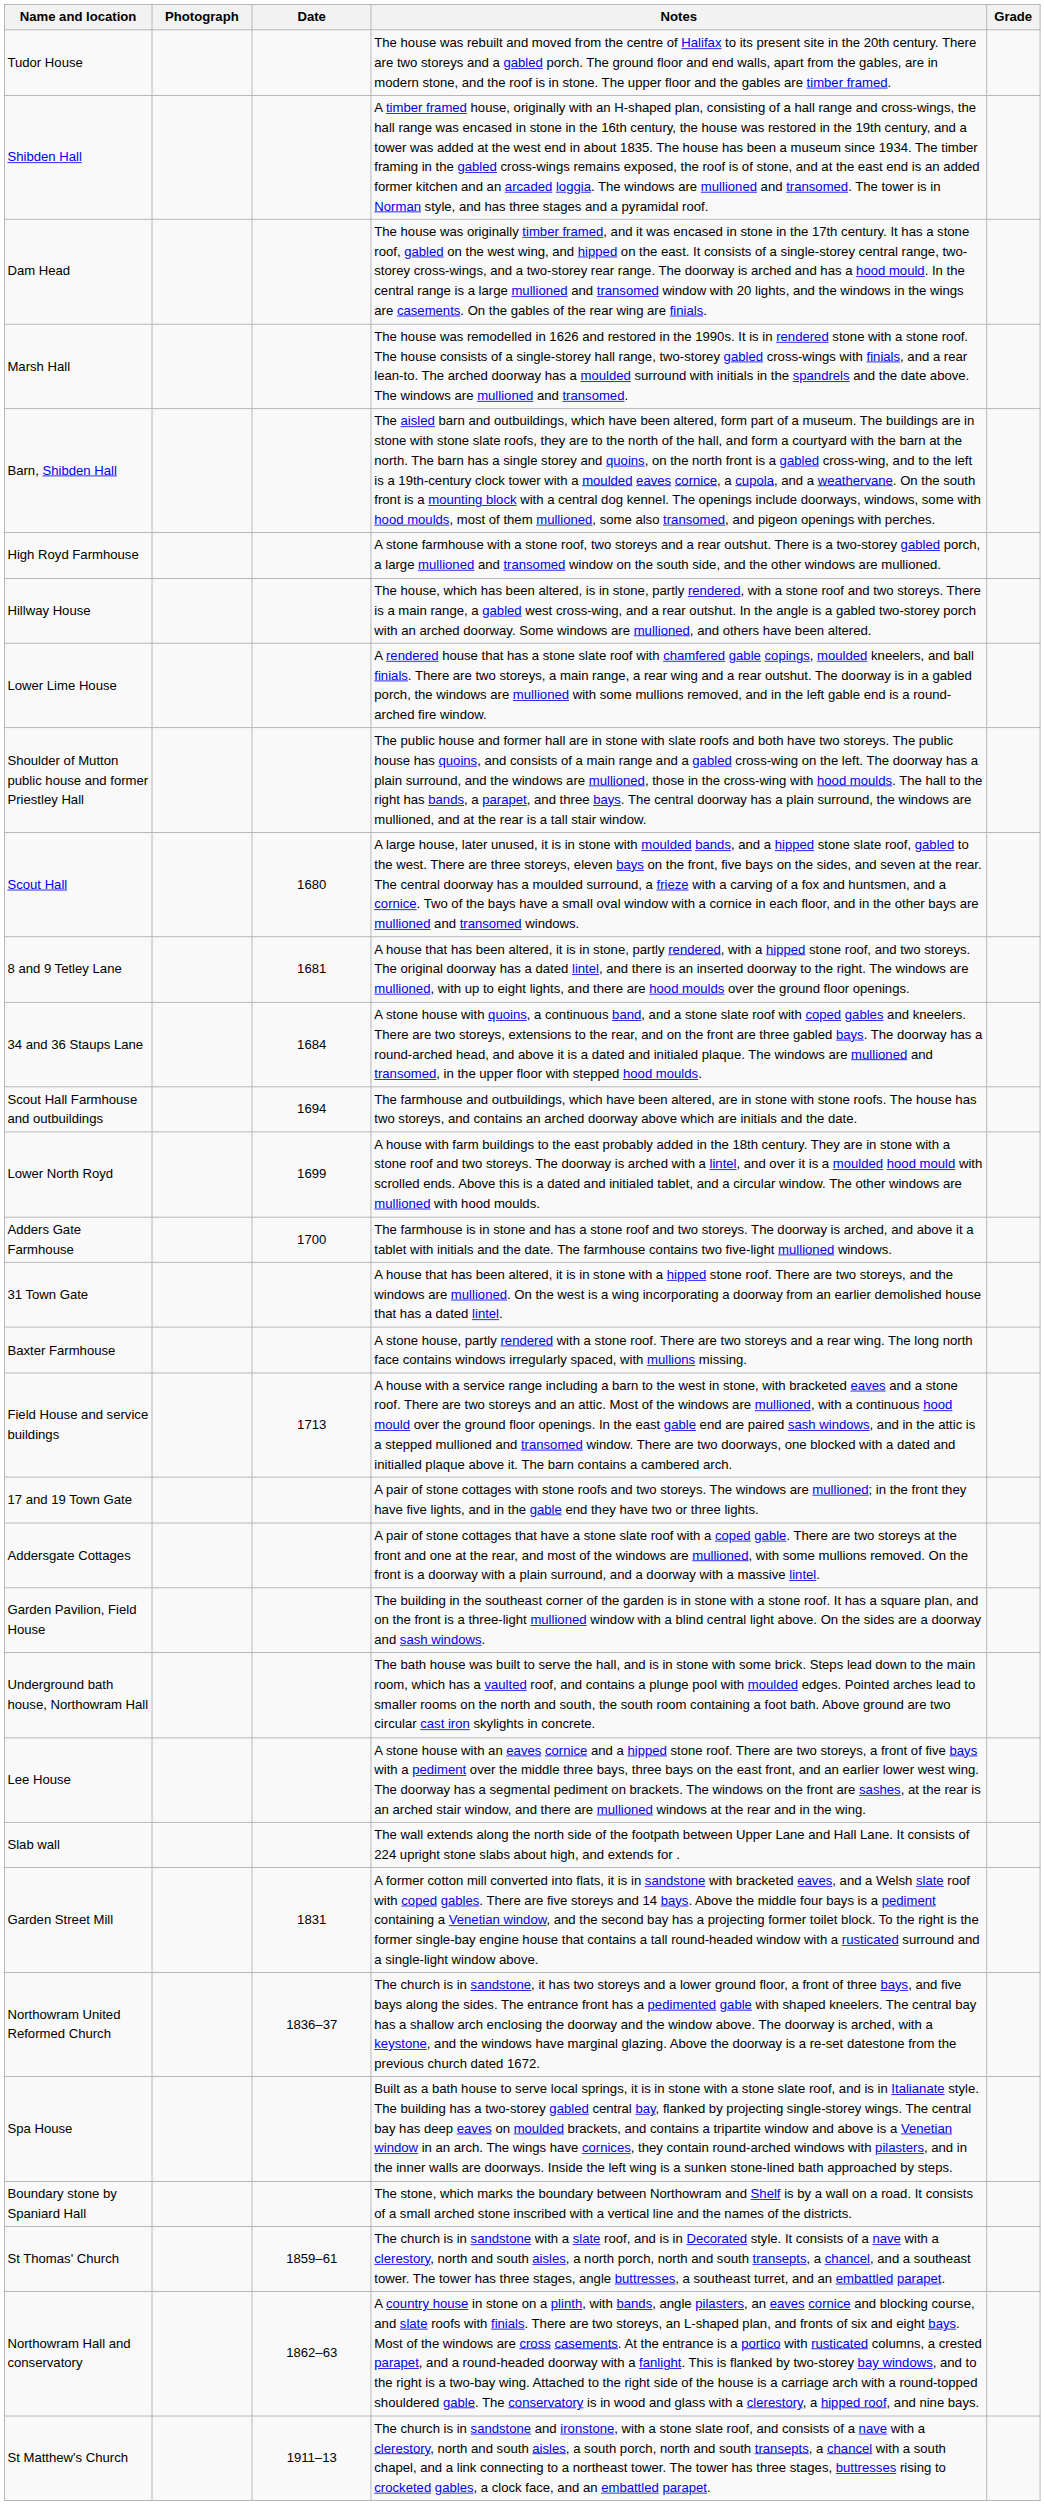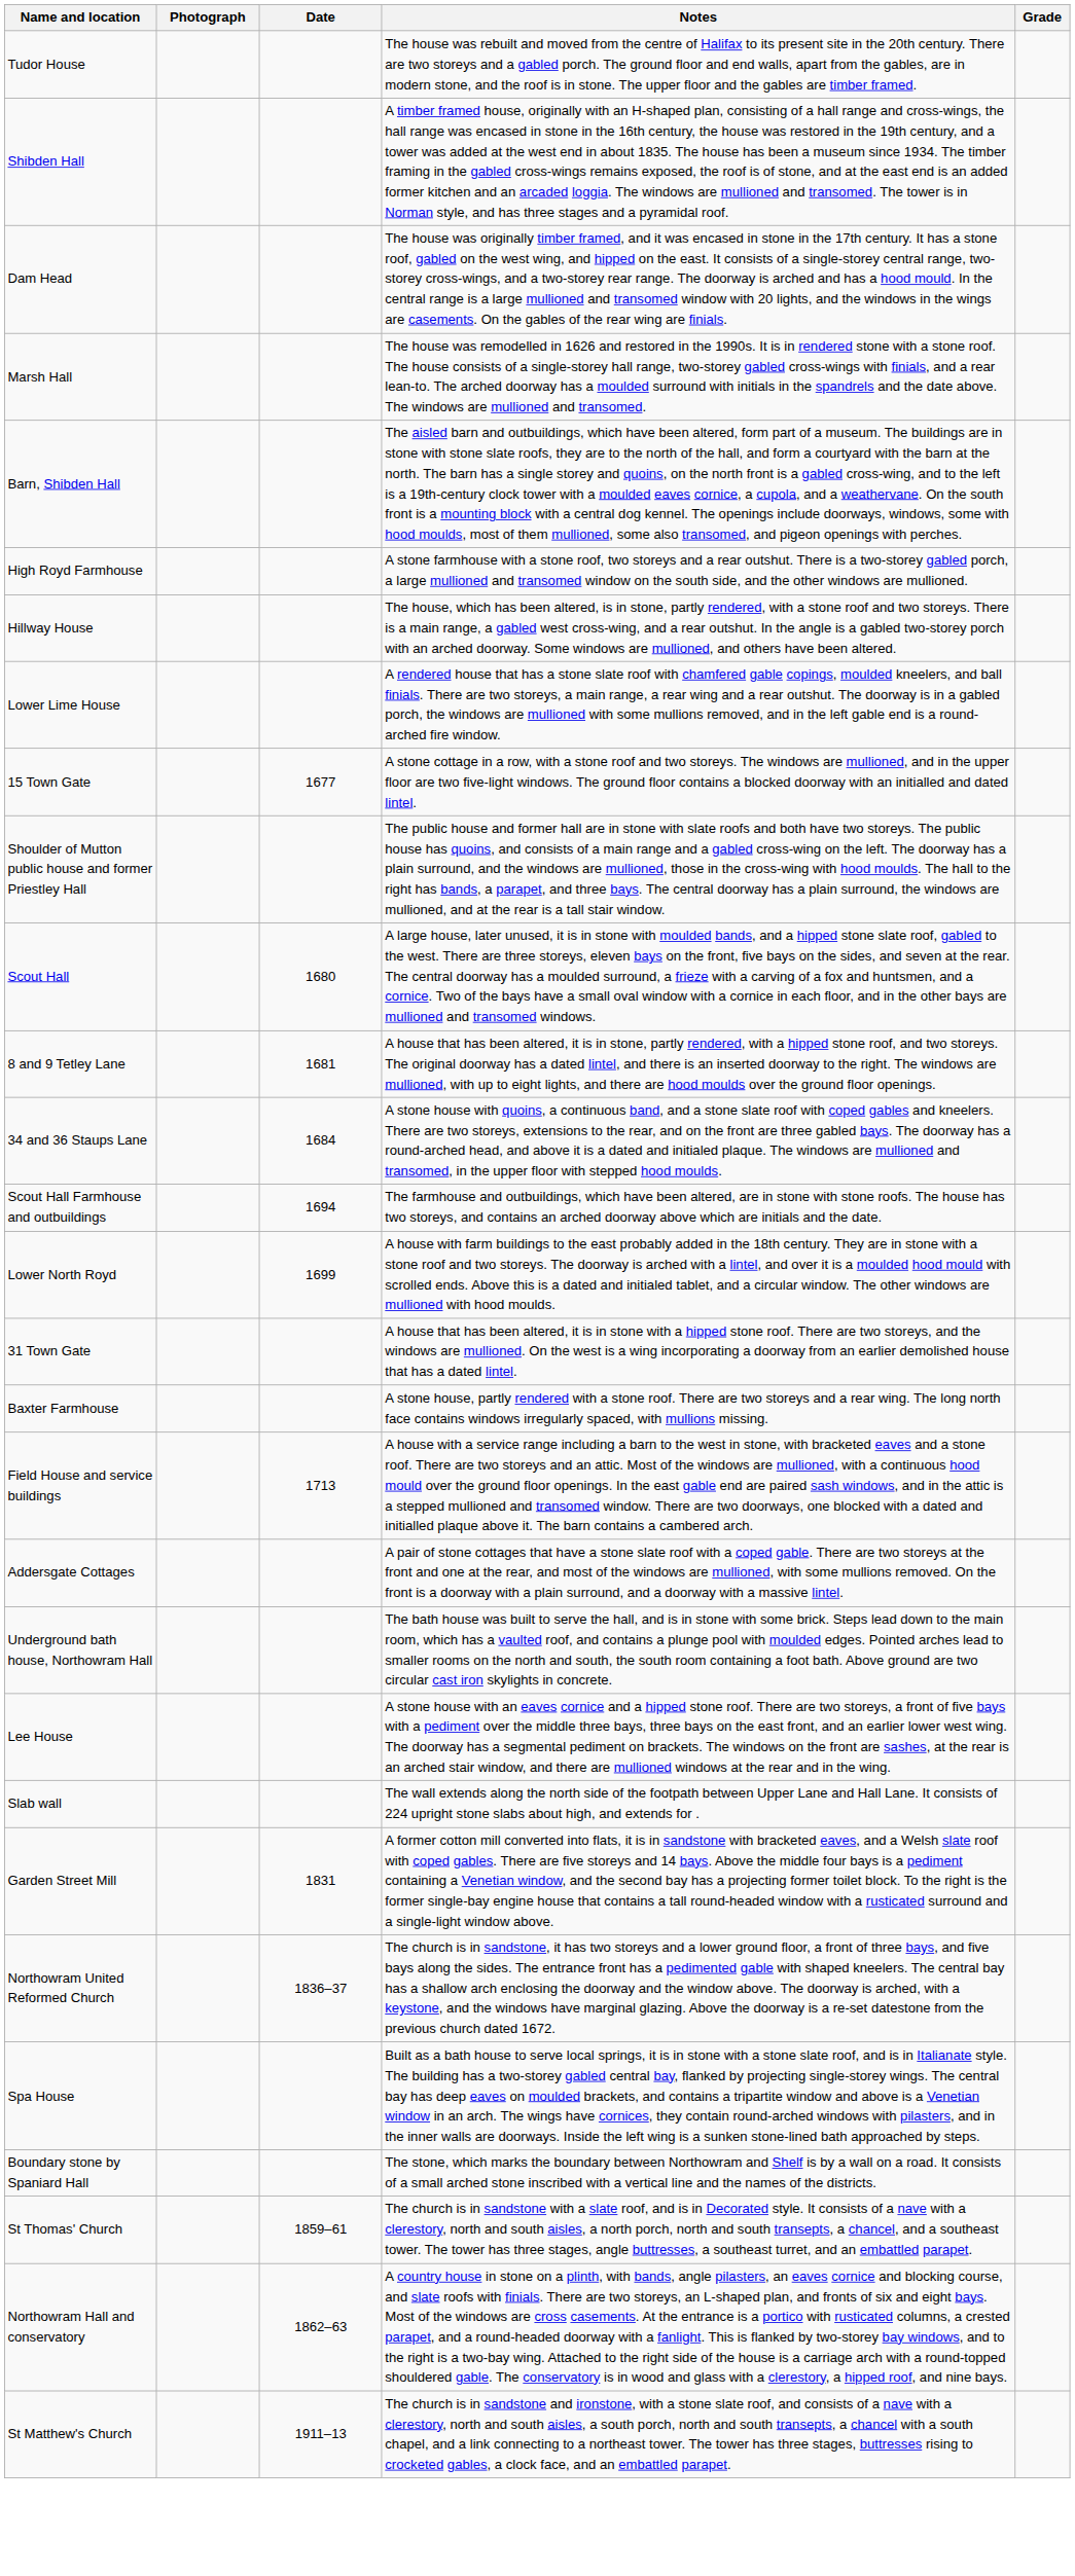+ row: 15 Town Gate | 1677 | A stone cottage in a row, with a stone roof and two storeys. The windows are mullioned, and in the upper floor are two five-light windows. The ground floor contains a blocked doorway with an initialled and dated lintel.
- row: Adders Gate Farmhouse | 1700 | The farmhouse is in stone and has a stone roof and two storeys. The doorway is arched, and above it a tablet with initials and the date. The farmhouse contains two five-light mullioned windows.
- row: 17 and 19 Town Gate | A pair of stone cottages with stone roofs and two storeys. The windows are mullioned; in the front they have five lights, and in the gable end they have two or three lights.
- row: Garden Pavilion, Field House | The building in the southeast corner of the garden is in stone with a stone roof. It has a square plan, and on the front is a three-light mullioned window with a blind central light above. On the sides are a doorway and sash windows.
